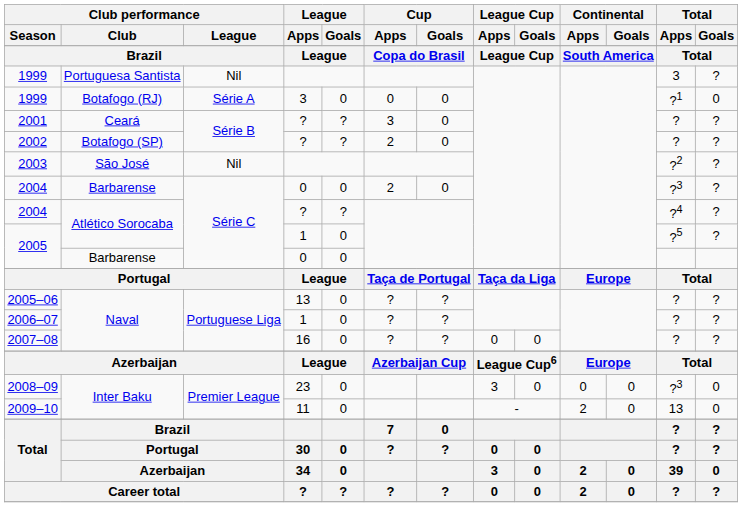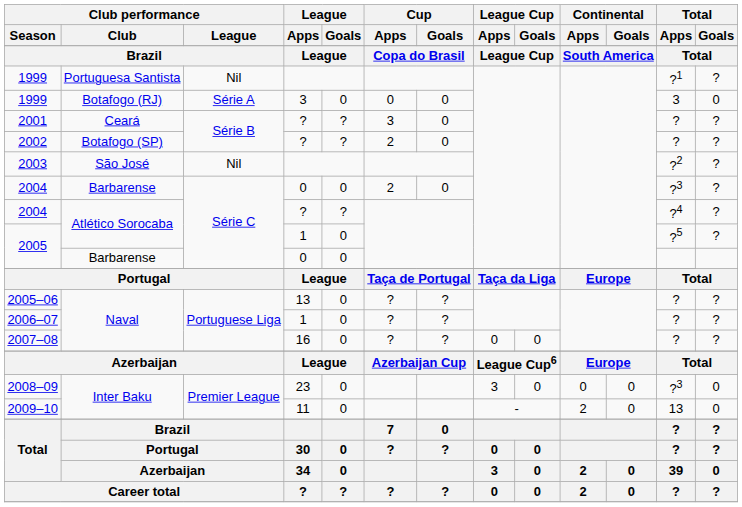1999 / Portuguesa Santista | Total / Apps: 3 -> ?1
1999 / Botafogo (RJ) | Total / Apps: ?1 -> 3
